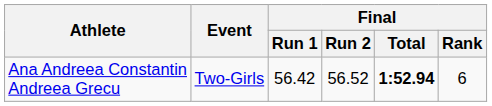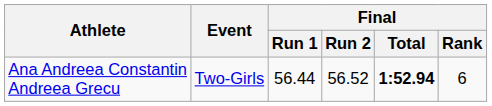Ana Andreea Constantin Andreea Grecu | Final / Run 1: 56.42 -> 56.44
